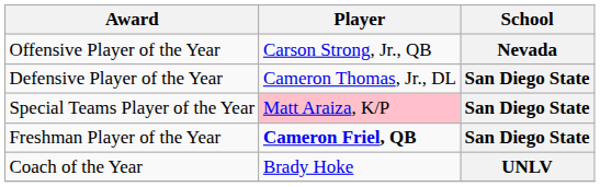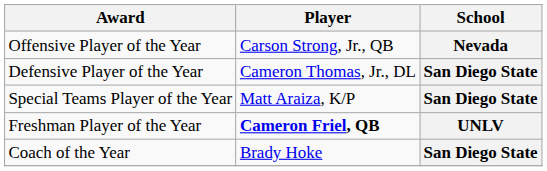Special Teams Player of the Year | Player: pink background -> no background
Freshman Player of the Year | School: San Diego State -> UNLV
Coach of the Year | School: UNLV -> San Diego State
